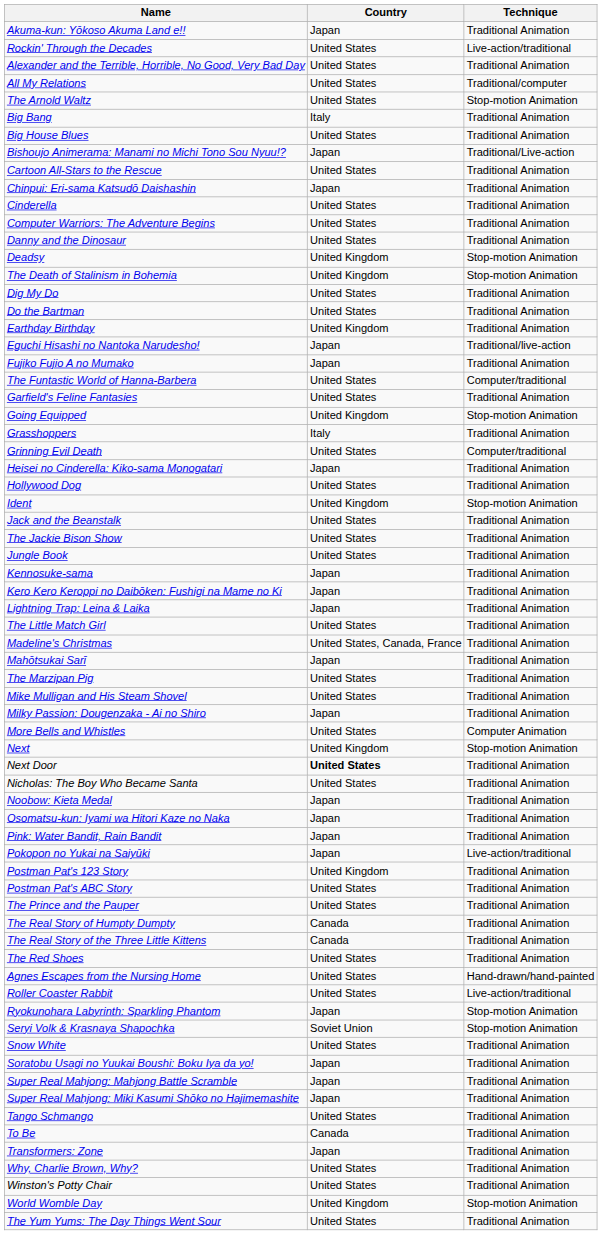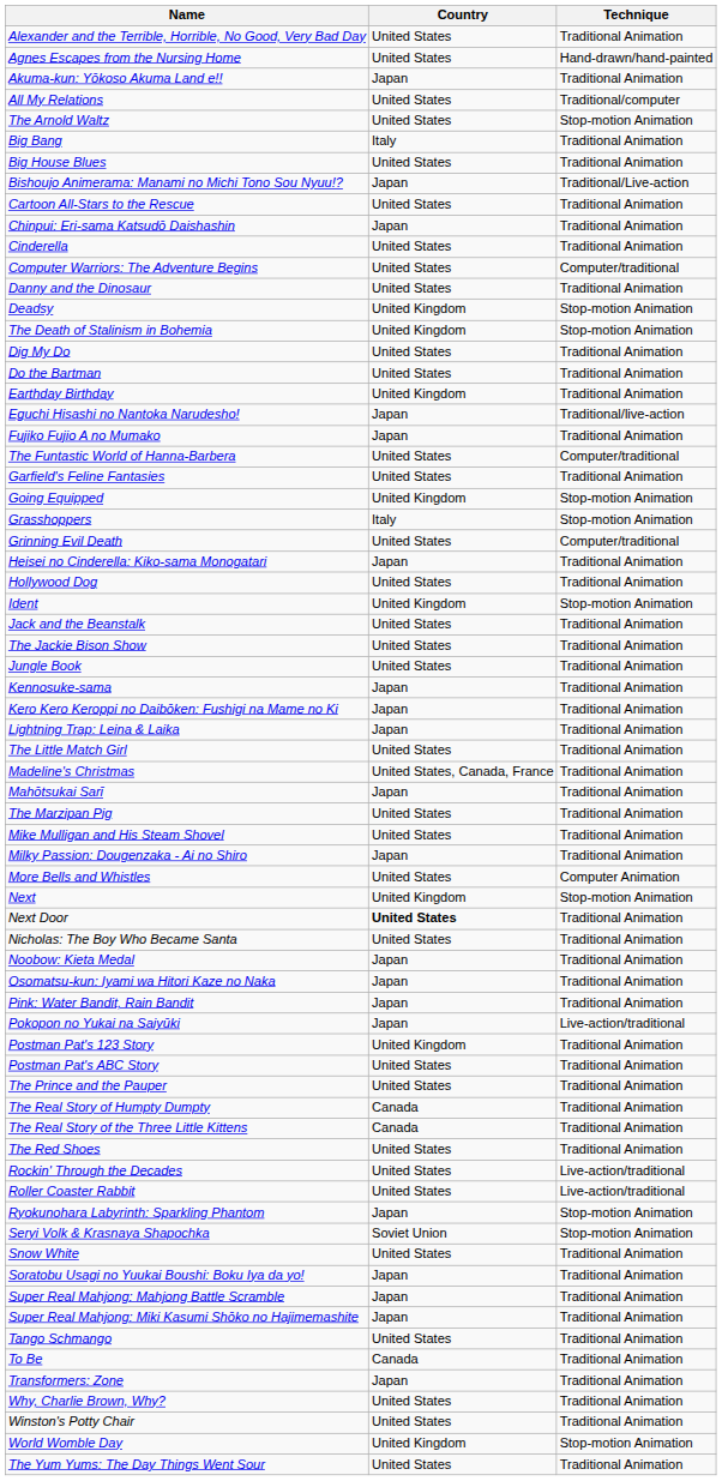rows swapped: Akuma-kun: Yōkoso Akuma Land e!! <-> Alexander and the Terrible, Horrible, No Good, Very Bad Day
rows swapped: Agnes Escapes from the Nursing Home <-> Rockin' Through the Decades
Computer Warriors: The Adventure Begins | Technique: Traditional Animation -> Computer/traditional
Grasshoppers | Technique: Traditional Animation -> Stop-motion Animation
